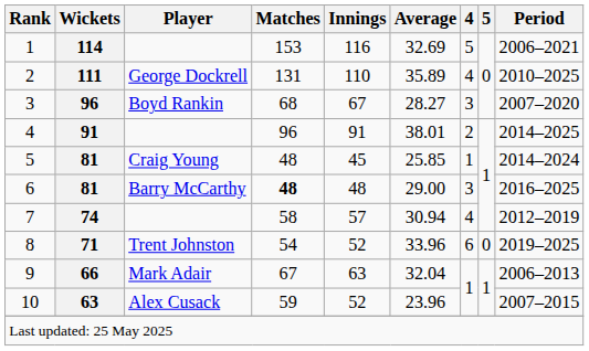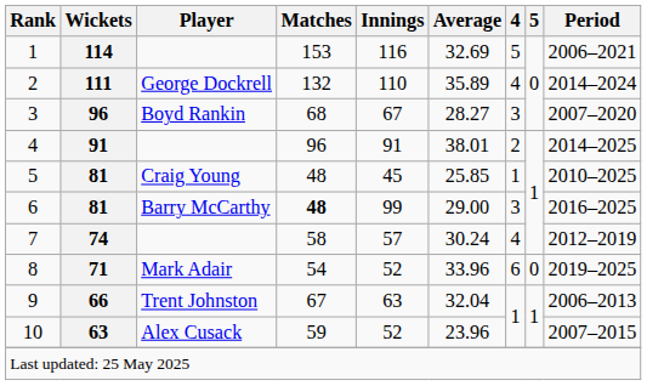111 | Matches: 131 -> 132
111 | Period: 2010–2025 -> 2014–2024
5 / 81 | Period: 2014–2024 -> 2010–2025
6 / 81 | Innings: 48 -> 99
74 | Average: 30.94 -> 30.24
71 | Player: Trent Johnston -> Mark Adair
66 | Player: Mark Adair -> Trent Johnston
